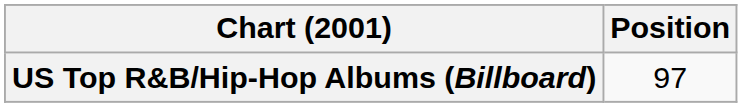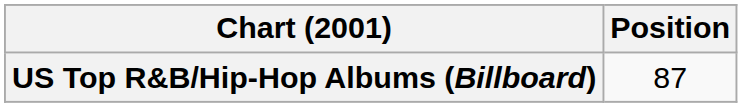US Top R&B/Hip-Hop Albums (Billboard) | Position: 97 -> 87
